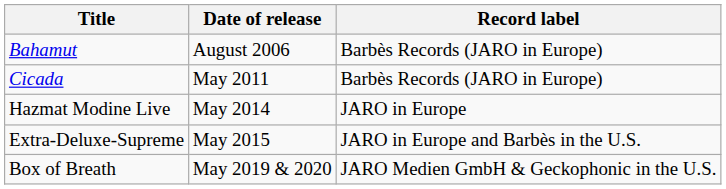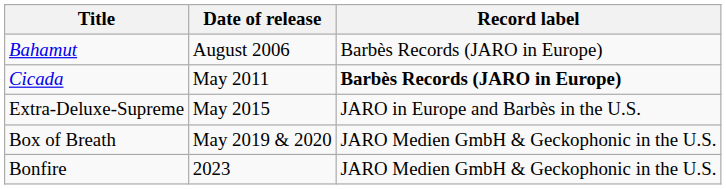Cicada | Record label: normal -> bold
- row: Hazmat Modine Live | May 2014 | JARO in Europe
+ row: Bonfire | 2023 | JARO Medien GmbH & Geckophonic in the U.S.
